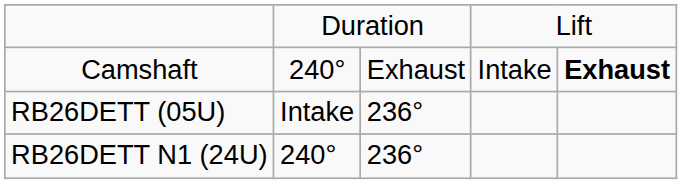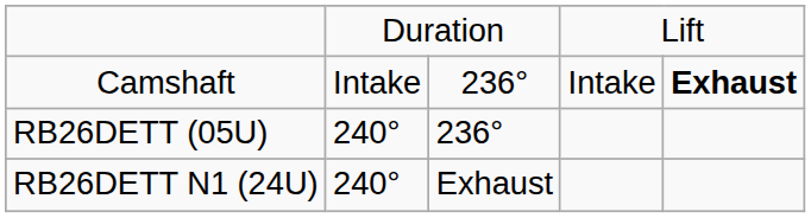Camshaft | column 2: 240° -> Intake
Camshaft | column 3: Exhaust -> 236°
RB26DETT (05U) | column 2: Intake -> 240°
RB26DETT N1 (24U) | column 3: 236° -> Exhaust
